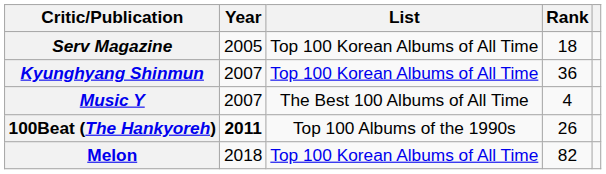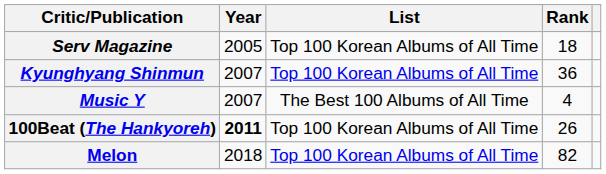100Beat (The Hankyoreh) | List: Top 100 Albums of the 1990s -> Top 100 Korean Albums of All Time
